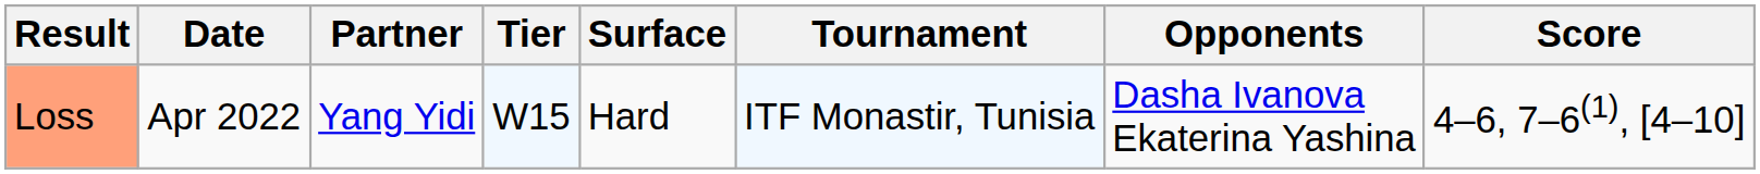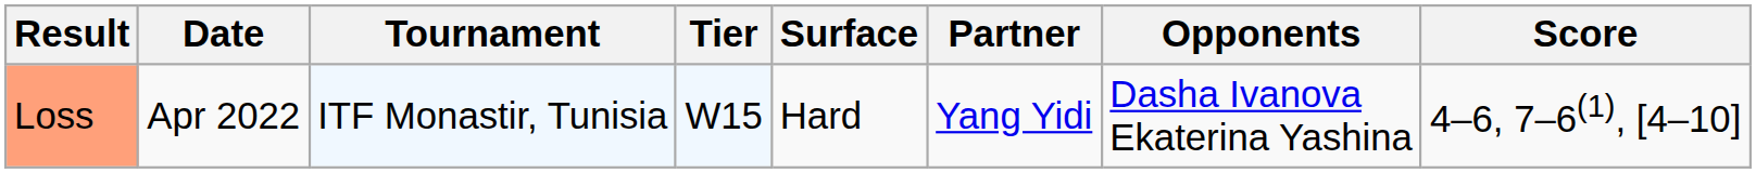columns swapped: Tournament <-> Partner
